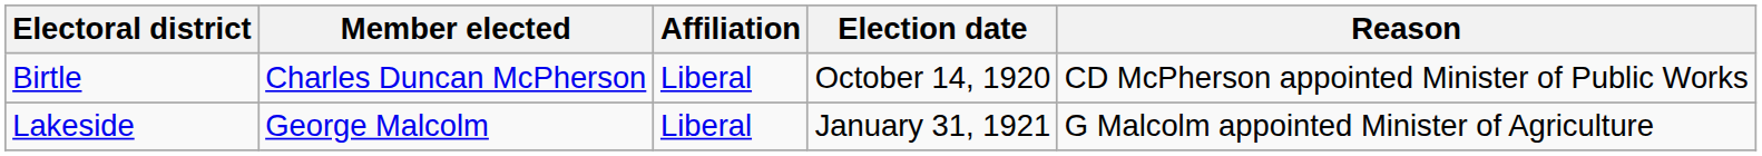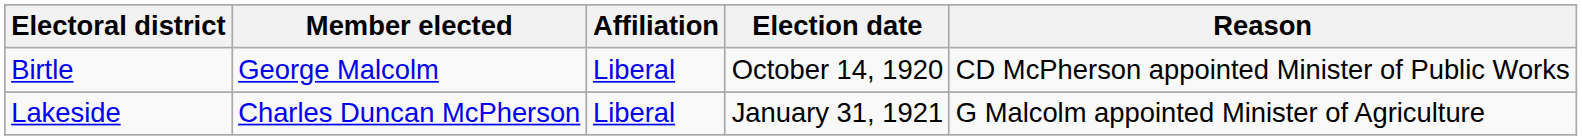Birtle | Member elected: Charles Duncan McPherson -> George Malcolm
Lakeside | Member elected: George Malcolm -> Charles Duncan McPherson
